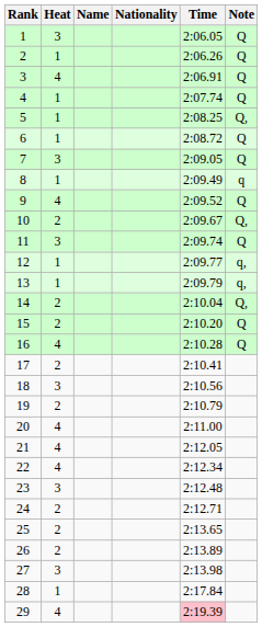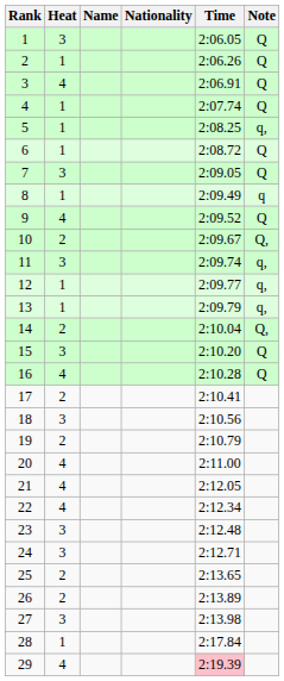5 | Note: Q, -> q,
11 | Note: Q -> q,
15 | Heat: 2 -> 3
24 | Heat: 2 -> 3
